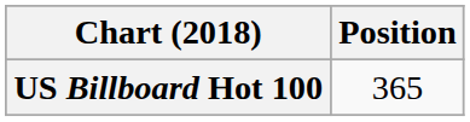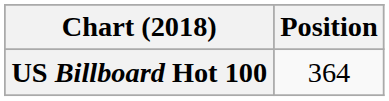US Billboard Hot 100 | Position: 365 -> 364
